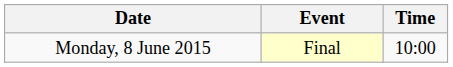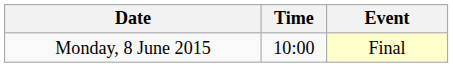columns swapped: Time <-> Event
